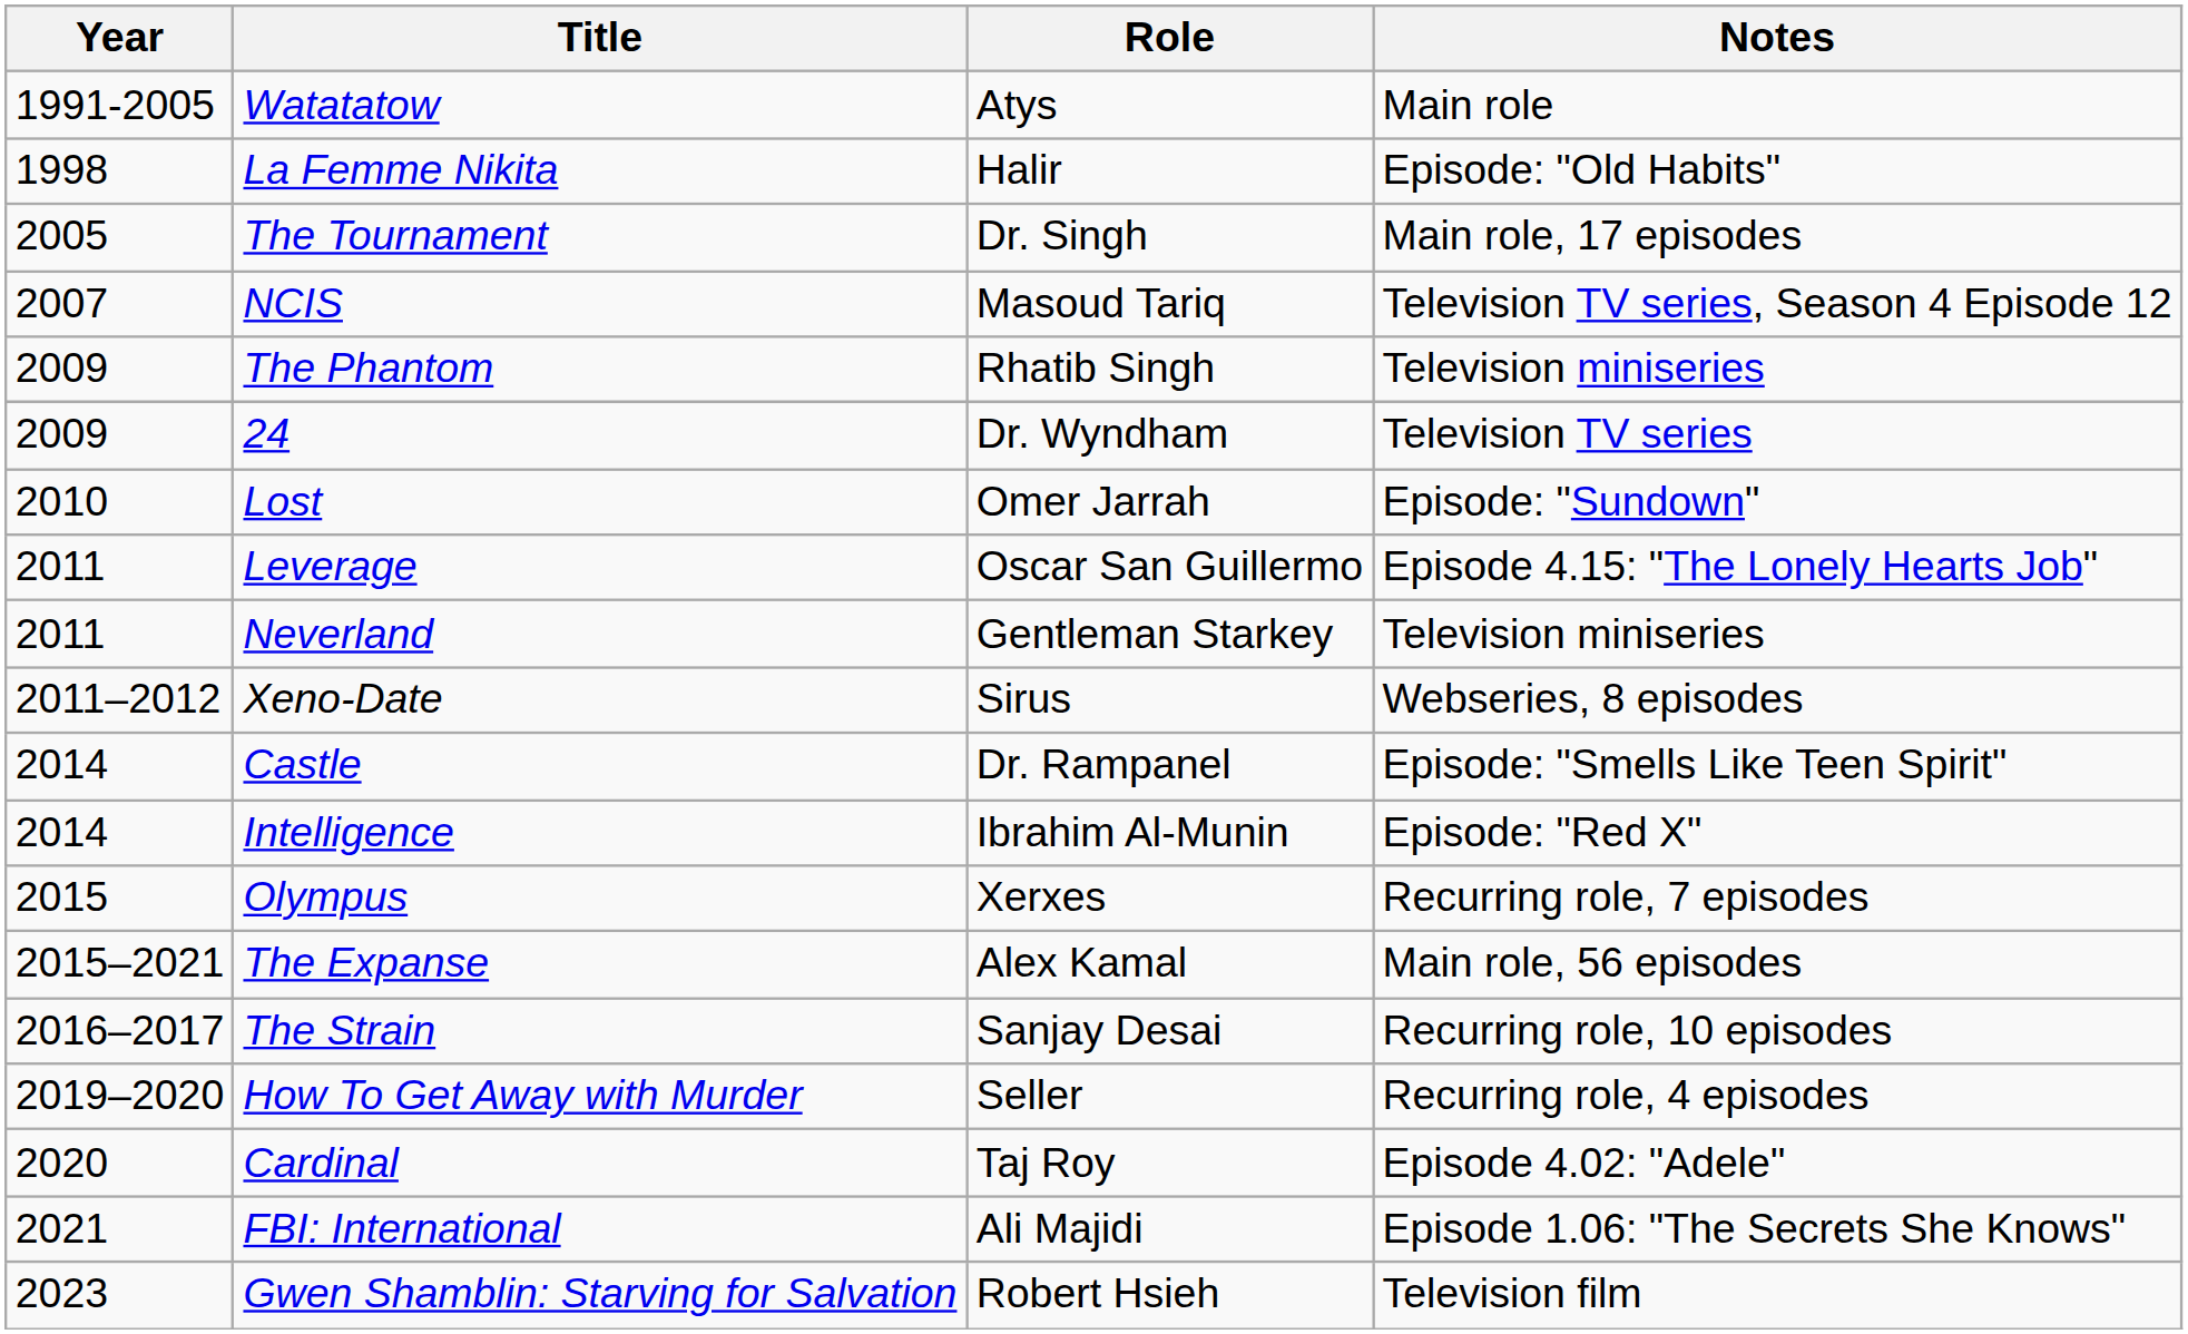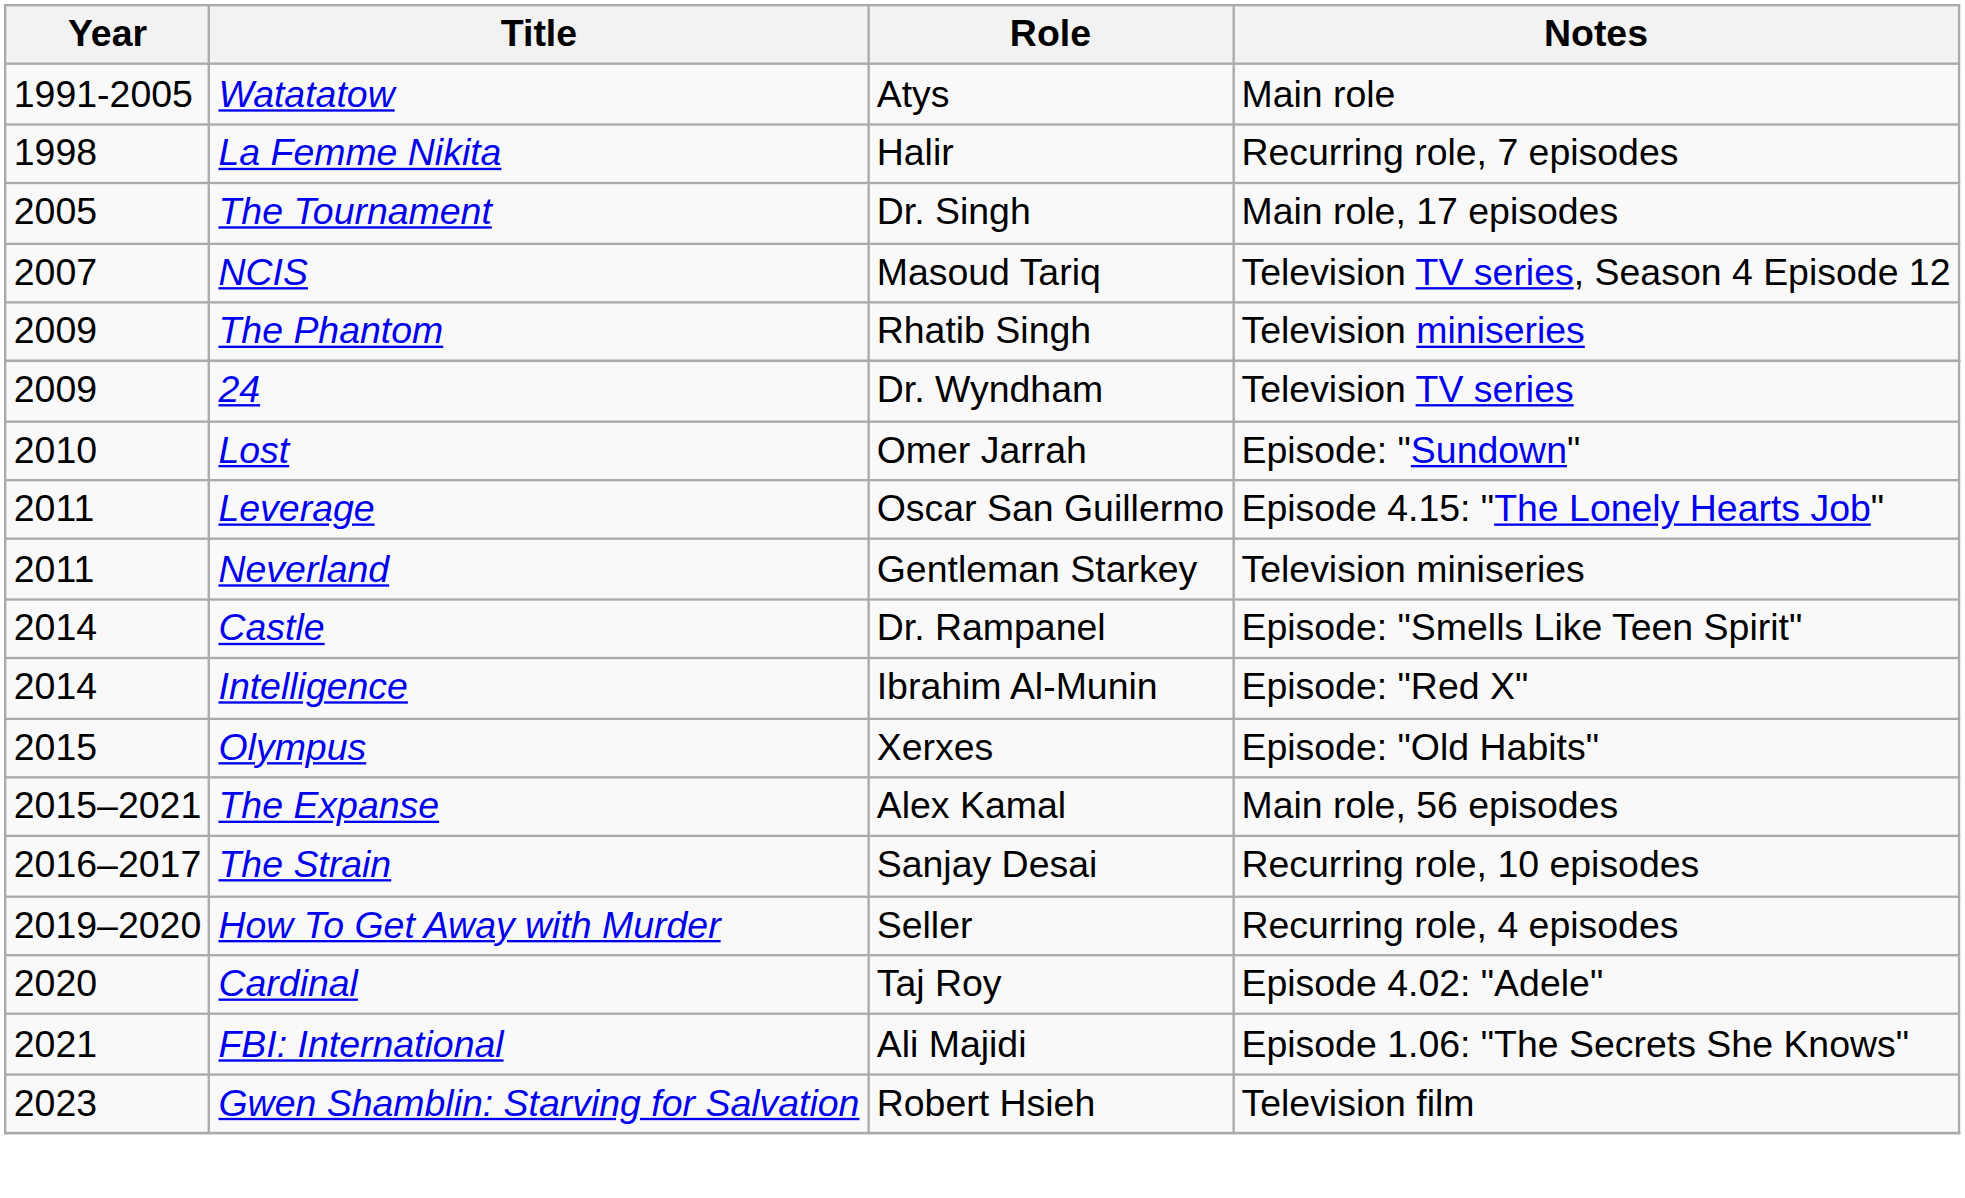La Femme Nikita | Notes: Episode: "Old Habits" -> Recurring role, 7 episodes
- row: 2011–2012 | Xeno-Date | Sirus | Webseries, 8 episodes
Olympus | Notes: Recurring role, 7 episodes -> Episode: "Old Habits"
